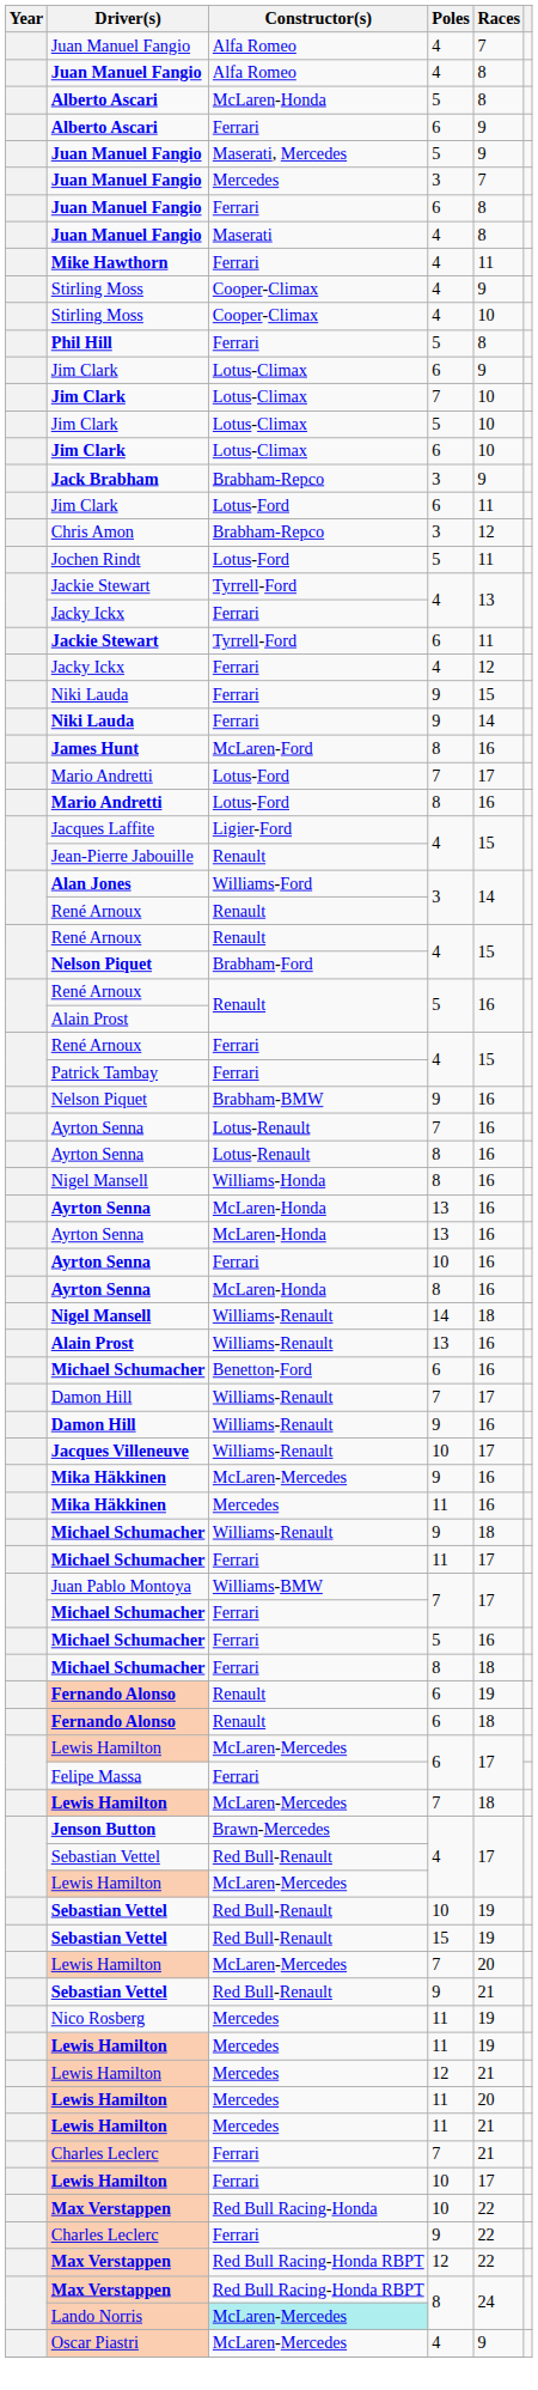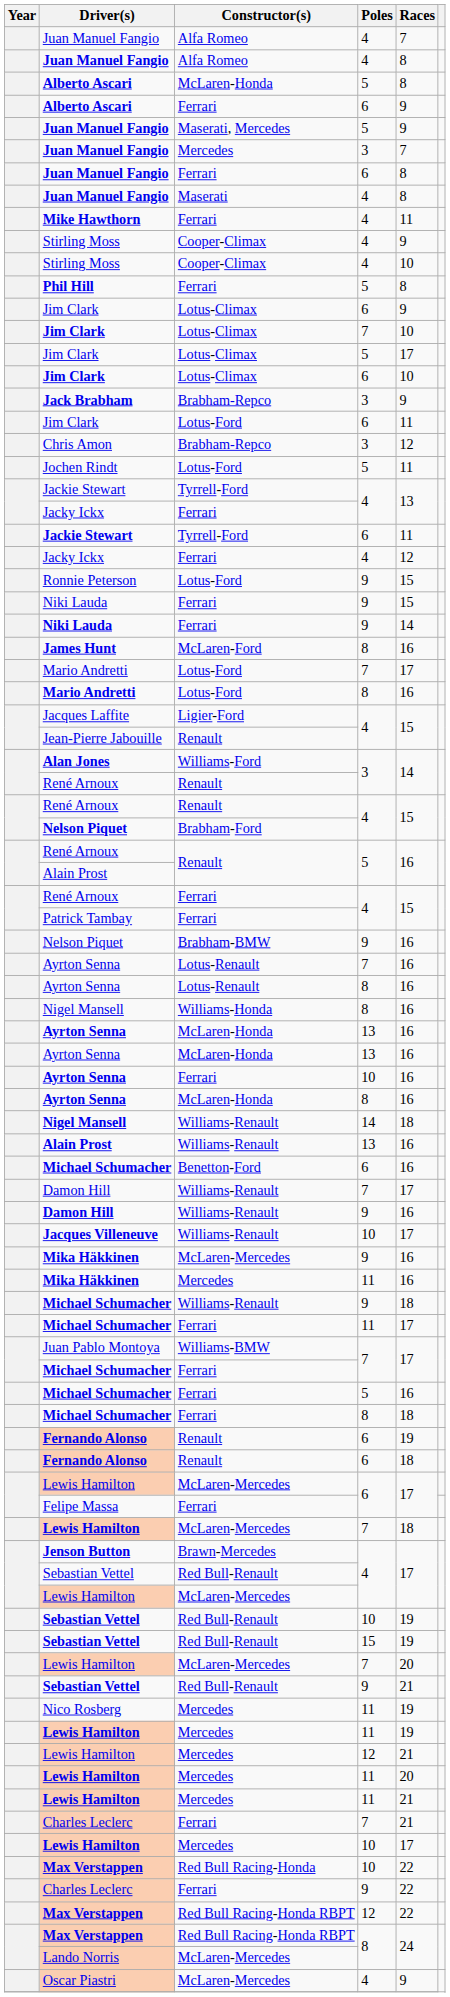Jim Clark / 5 | Races: 10 -> 17
+ row: Ronnie Peterson | Lotus-Ford | 9 | 15
Lewis Hamilton / 10 | Constructor(s): Ferrari -> Mercedes
Lando Norris | Constructor(s): paleturquoise background -> no background
